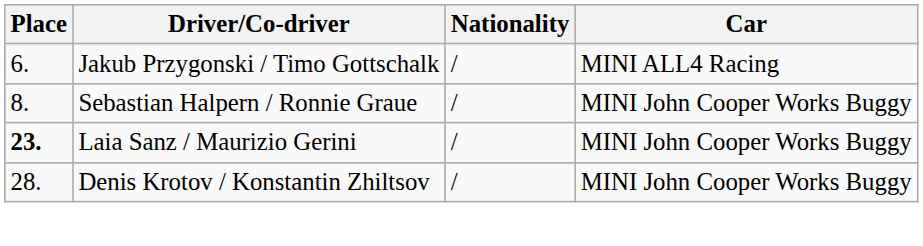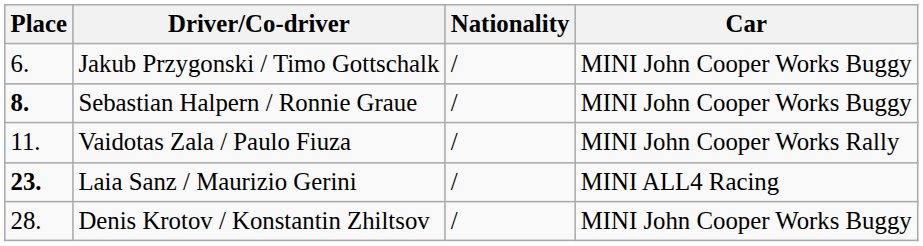Jakub Przygonski / Timo Gottschalk | Car: MINI ALL4 Racing -> MINI John Cooper Works Buggy
Sebastian Halpern / Ronnie Graue | Place: normal -> bold
+ row: 11. | Vaidotas Zala / Paulo Fiuza | / | MINI John Cooper Works Rally
Laia Sanz / Maurizio Gerini | Car: MINI John Cooper Works Buggy -> MINI ALL4 Racing
